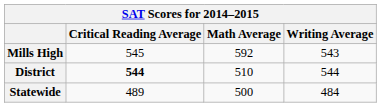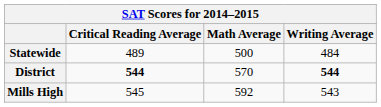rows swapped: Mills High <-> Statewide
District | Math Average: 510 -> 570
District | Writing Average: normal -> bold
